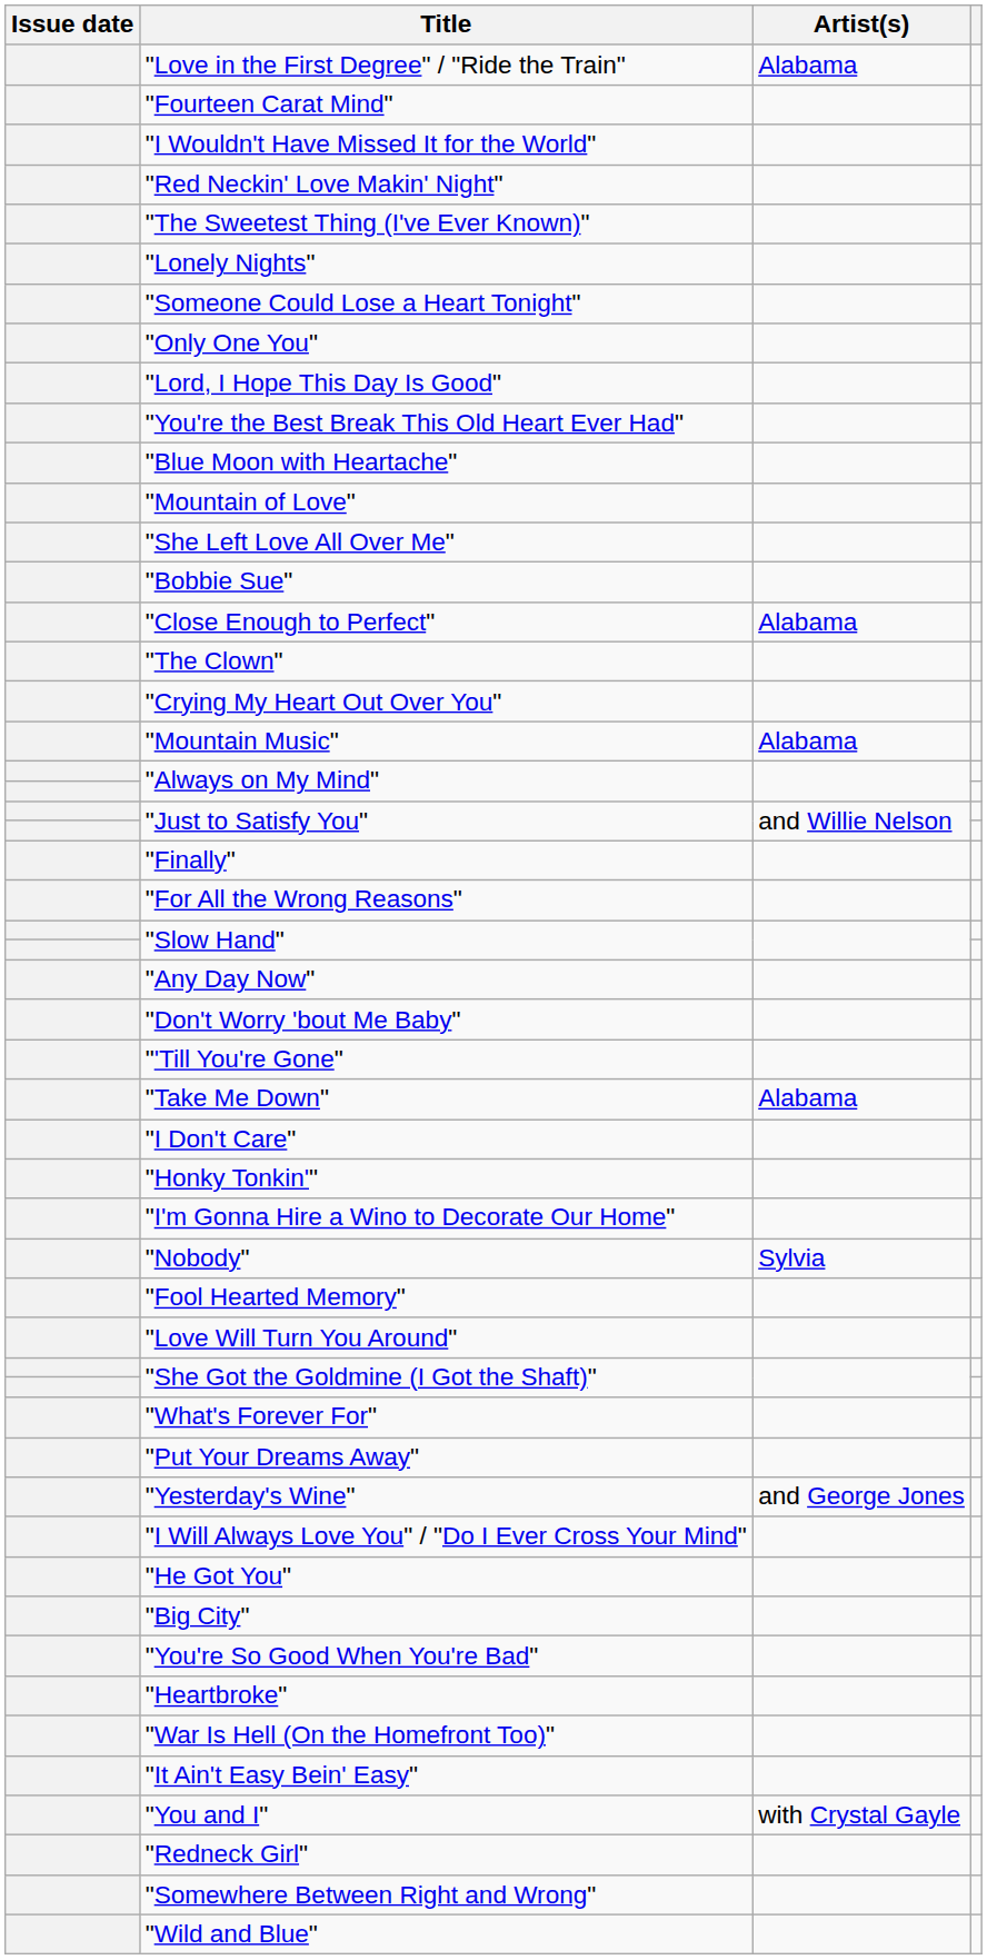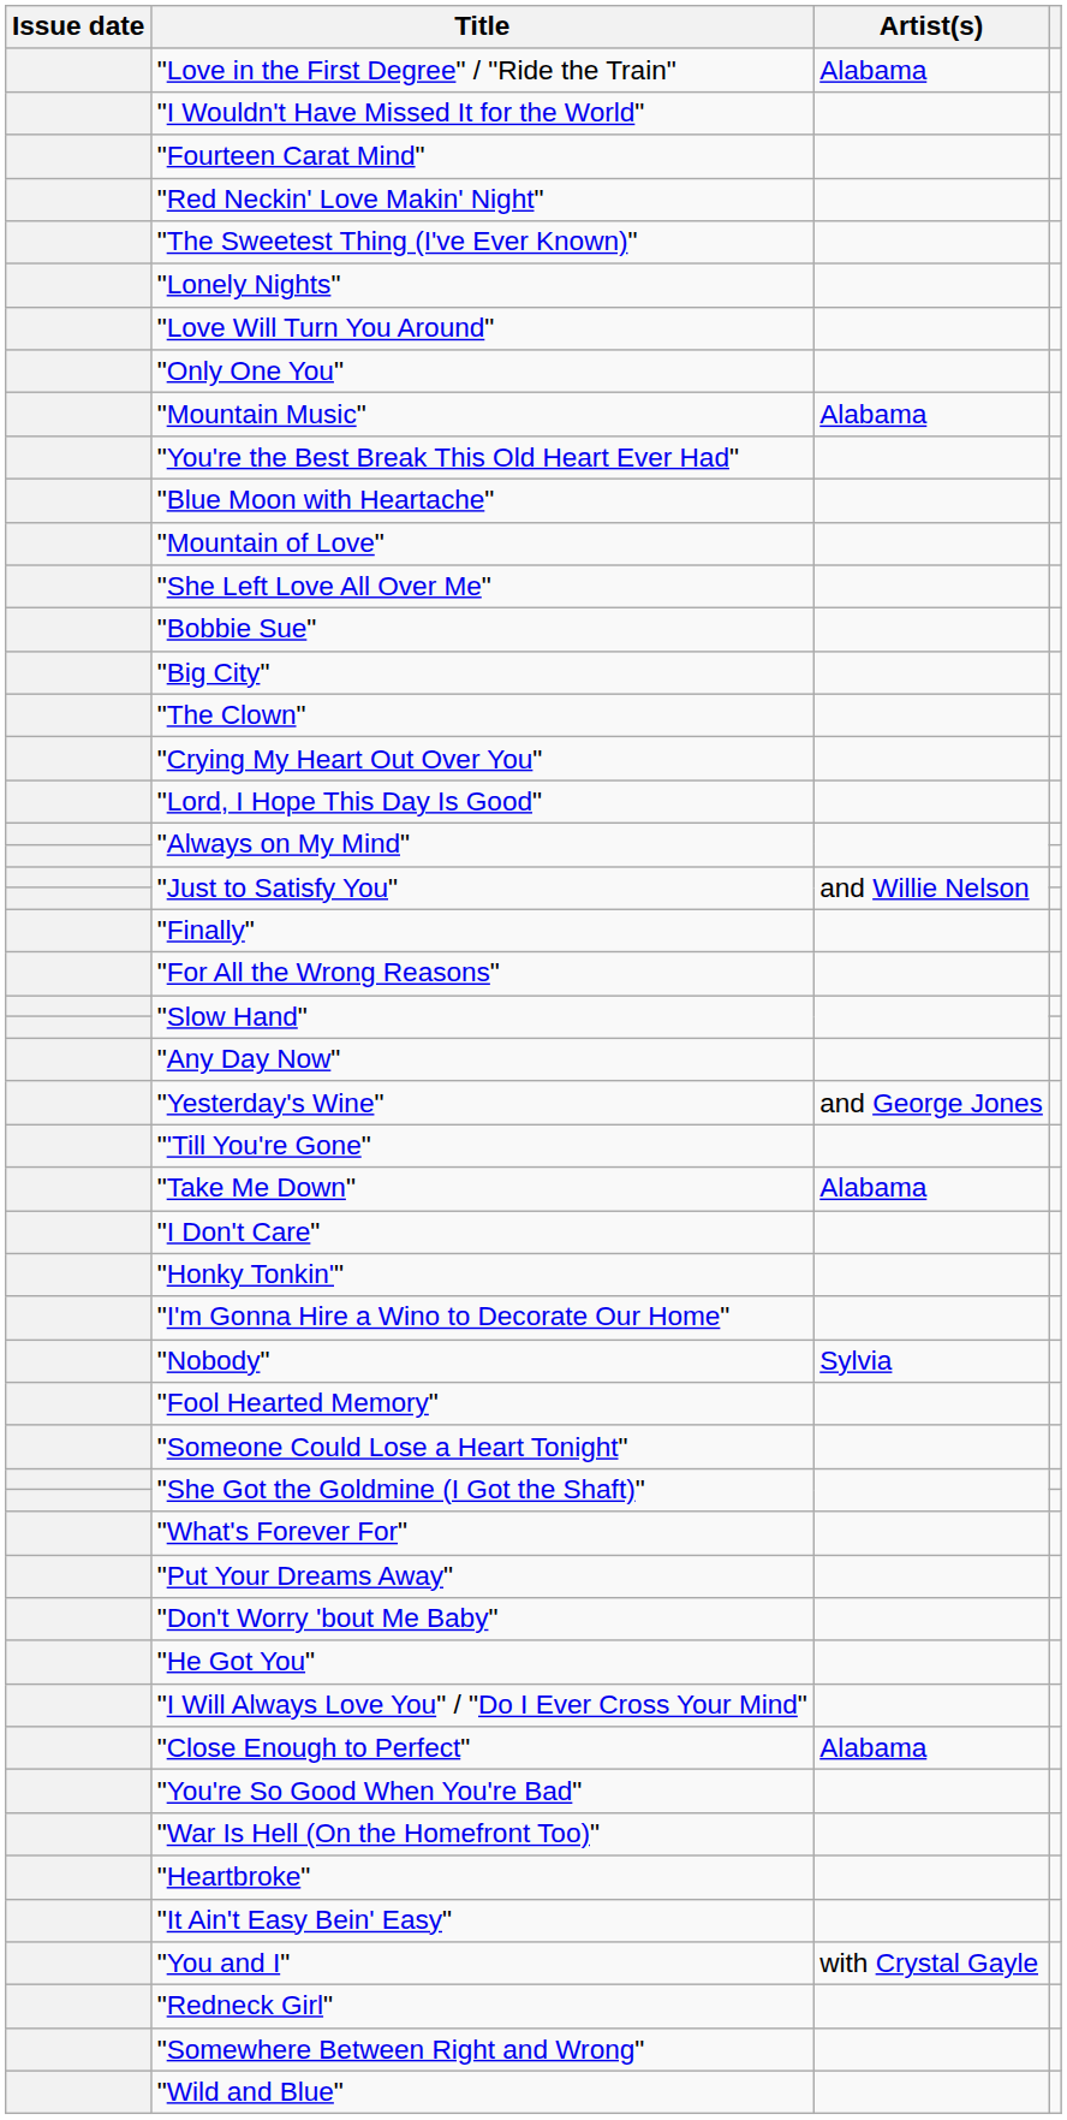rows swapped: "Fourteen Carat Mind" <-> "I Wouldn't Have Missed It for the World"
rows swapped: "Someone Could Lose a Heart Tonight" <-> "Love Will Turn You Around"
rows swapped: "Lord, I Hope This Day Is Good" <-> "Mountain Music"
rows swapped: "Big City" <-> "Close Enough to Perfect"
rows swapped: "Don't Worry 'bout Me Baby" <-> "Yesterday's Wine"
rows swapped: "I Will Always Love You" / "Do I Ever Cross Your Mind" <-> "He Got You"
rows swapped: "Heartbroke" <-> "War Is Hell (On the Homefront Too)"
